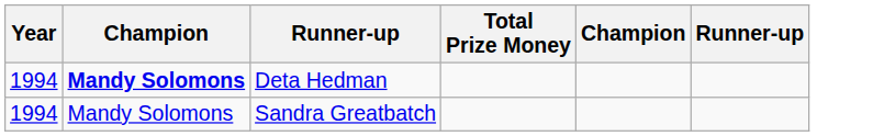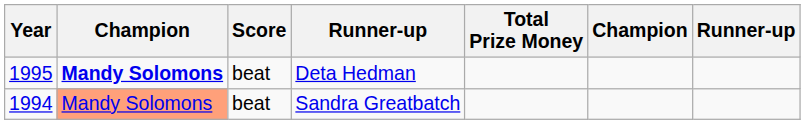+ column: Score | beat | beat
Deta Hedman | Year: 1994 -> 1995
Sandra Greatbatch | column 2: no background -> lightsalmon background
